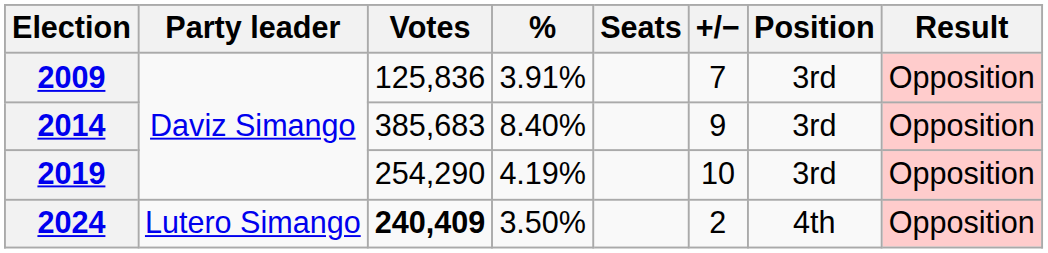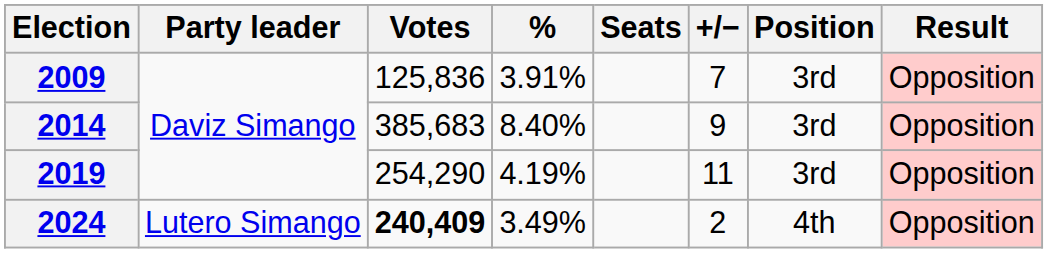2019 | +/−: 10 -> 11
2024 | %: 3.50% -> 3.49%
